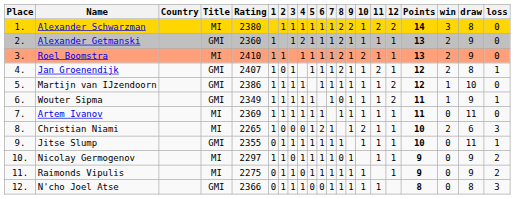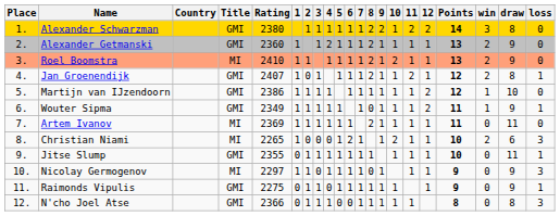Alexander Schwarzman | Title: MI -> GMI
Artem Ivanov | 8: 1 -> 2
Nicolay Germogenov | loss: 2 -> 3
Raimonds Vipulis | Title: MI -> GMI
Raimonds Vipulis | loss: 2 -> 1
